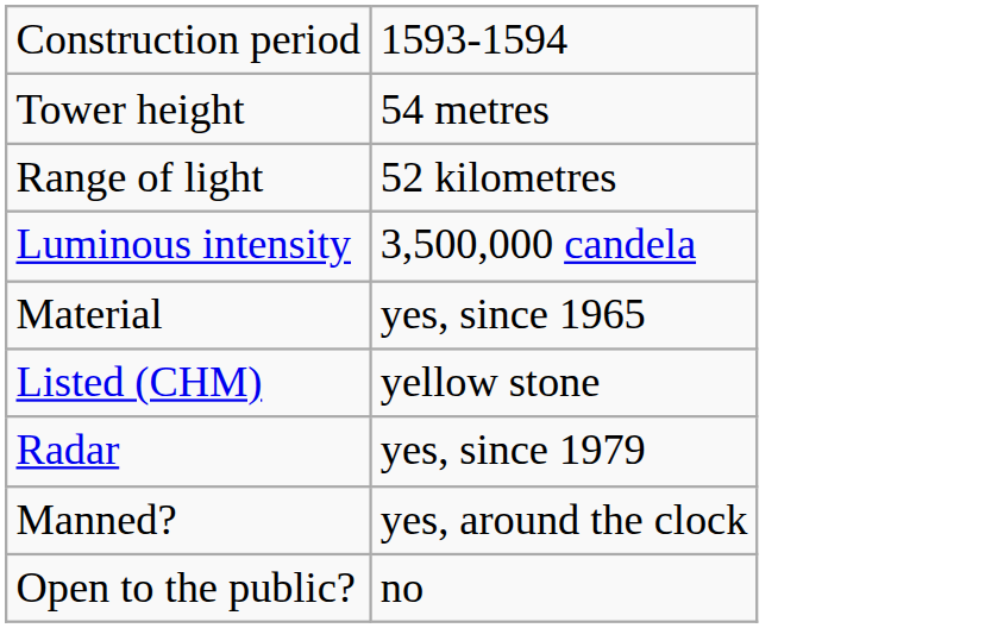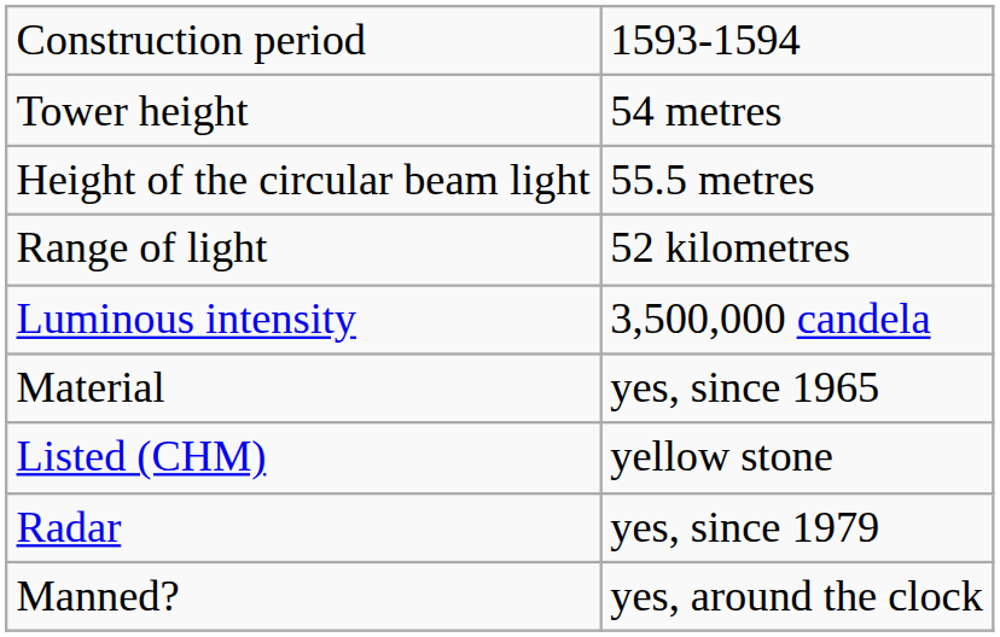+ row: Height of the circular beam light | 55.5 metres
- row: Open to the public? | no
